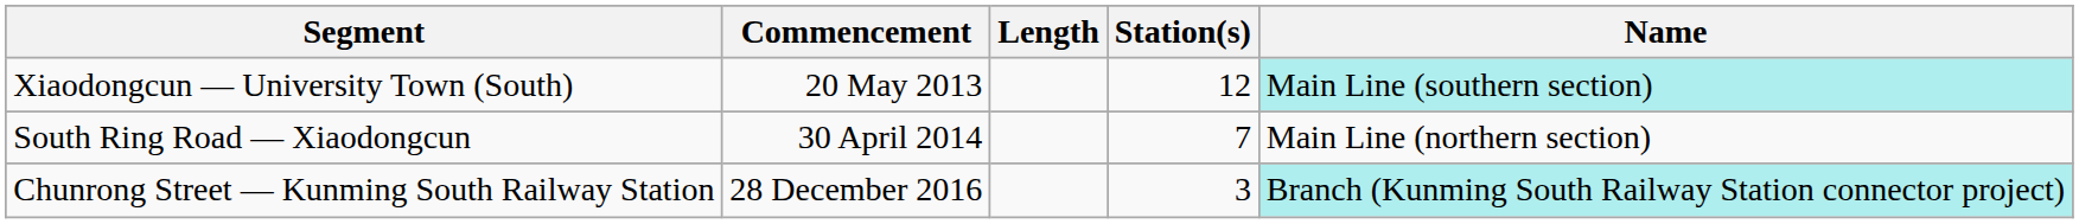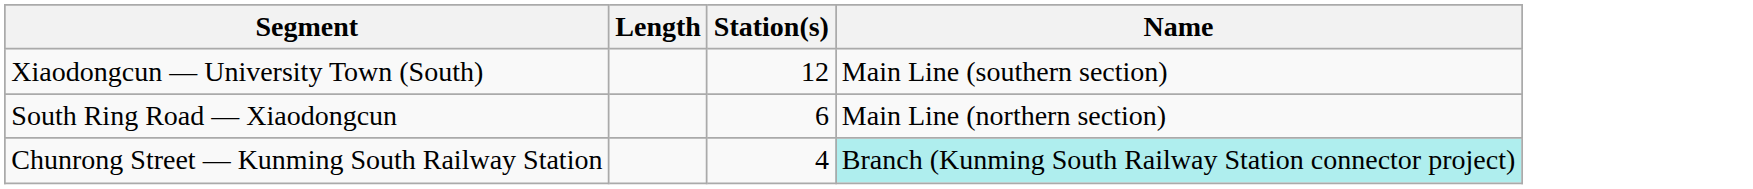- column: Commencement | 20 May 2013 | 30 April 2014 | 28 December 2016
Xiaodongcun — University Town (South) | Name: paleturquoise background -> no background
South Ring Road — Xiaodongcun | Station(s): 7 -> 6
Chunrong Street — Kunming South Railway Station | Station(s): 3 -> 4
